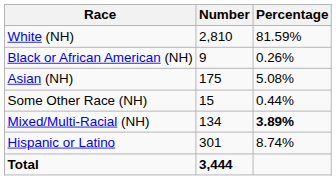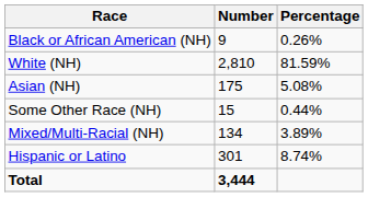rows swapped: White (NH) <-> Black or African American (NH)
Mixed/Multi-Racial (NH) | Percentage: bold -> normal
